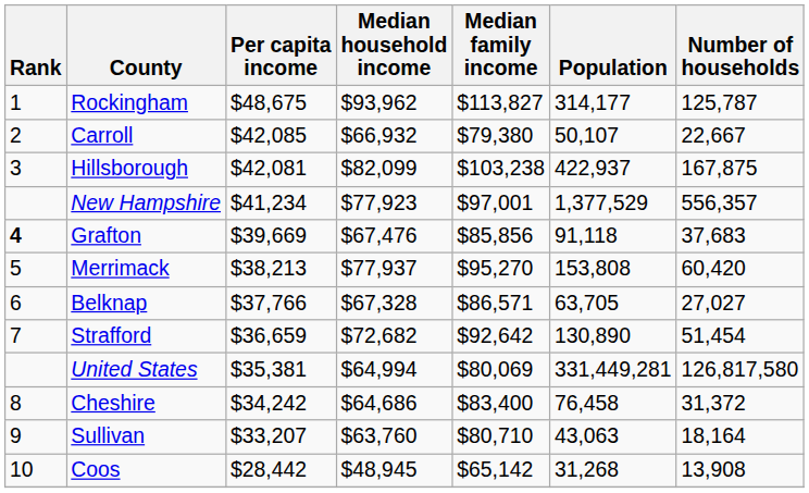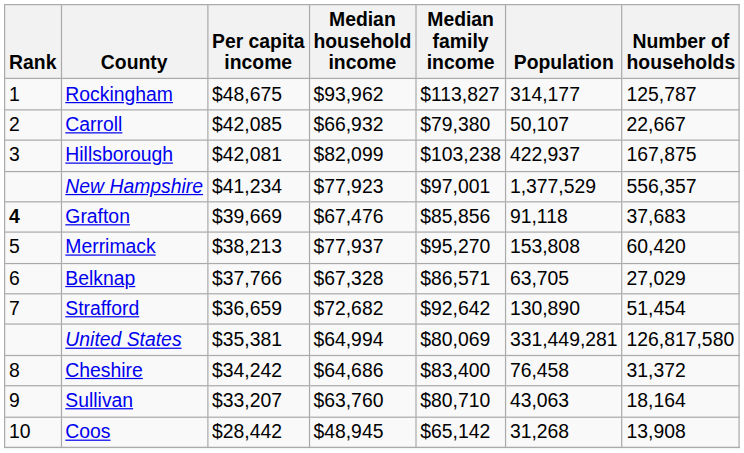Belknap | Number of households: 27,027 -> 27,029
